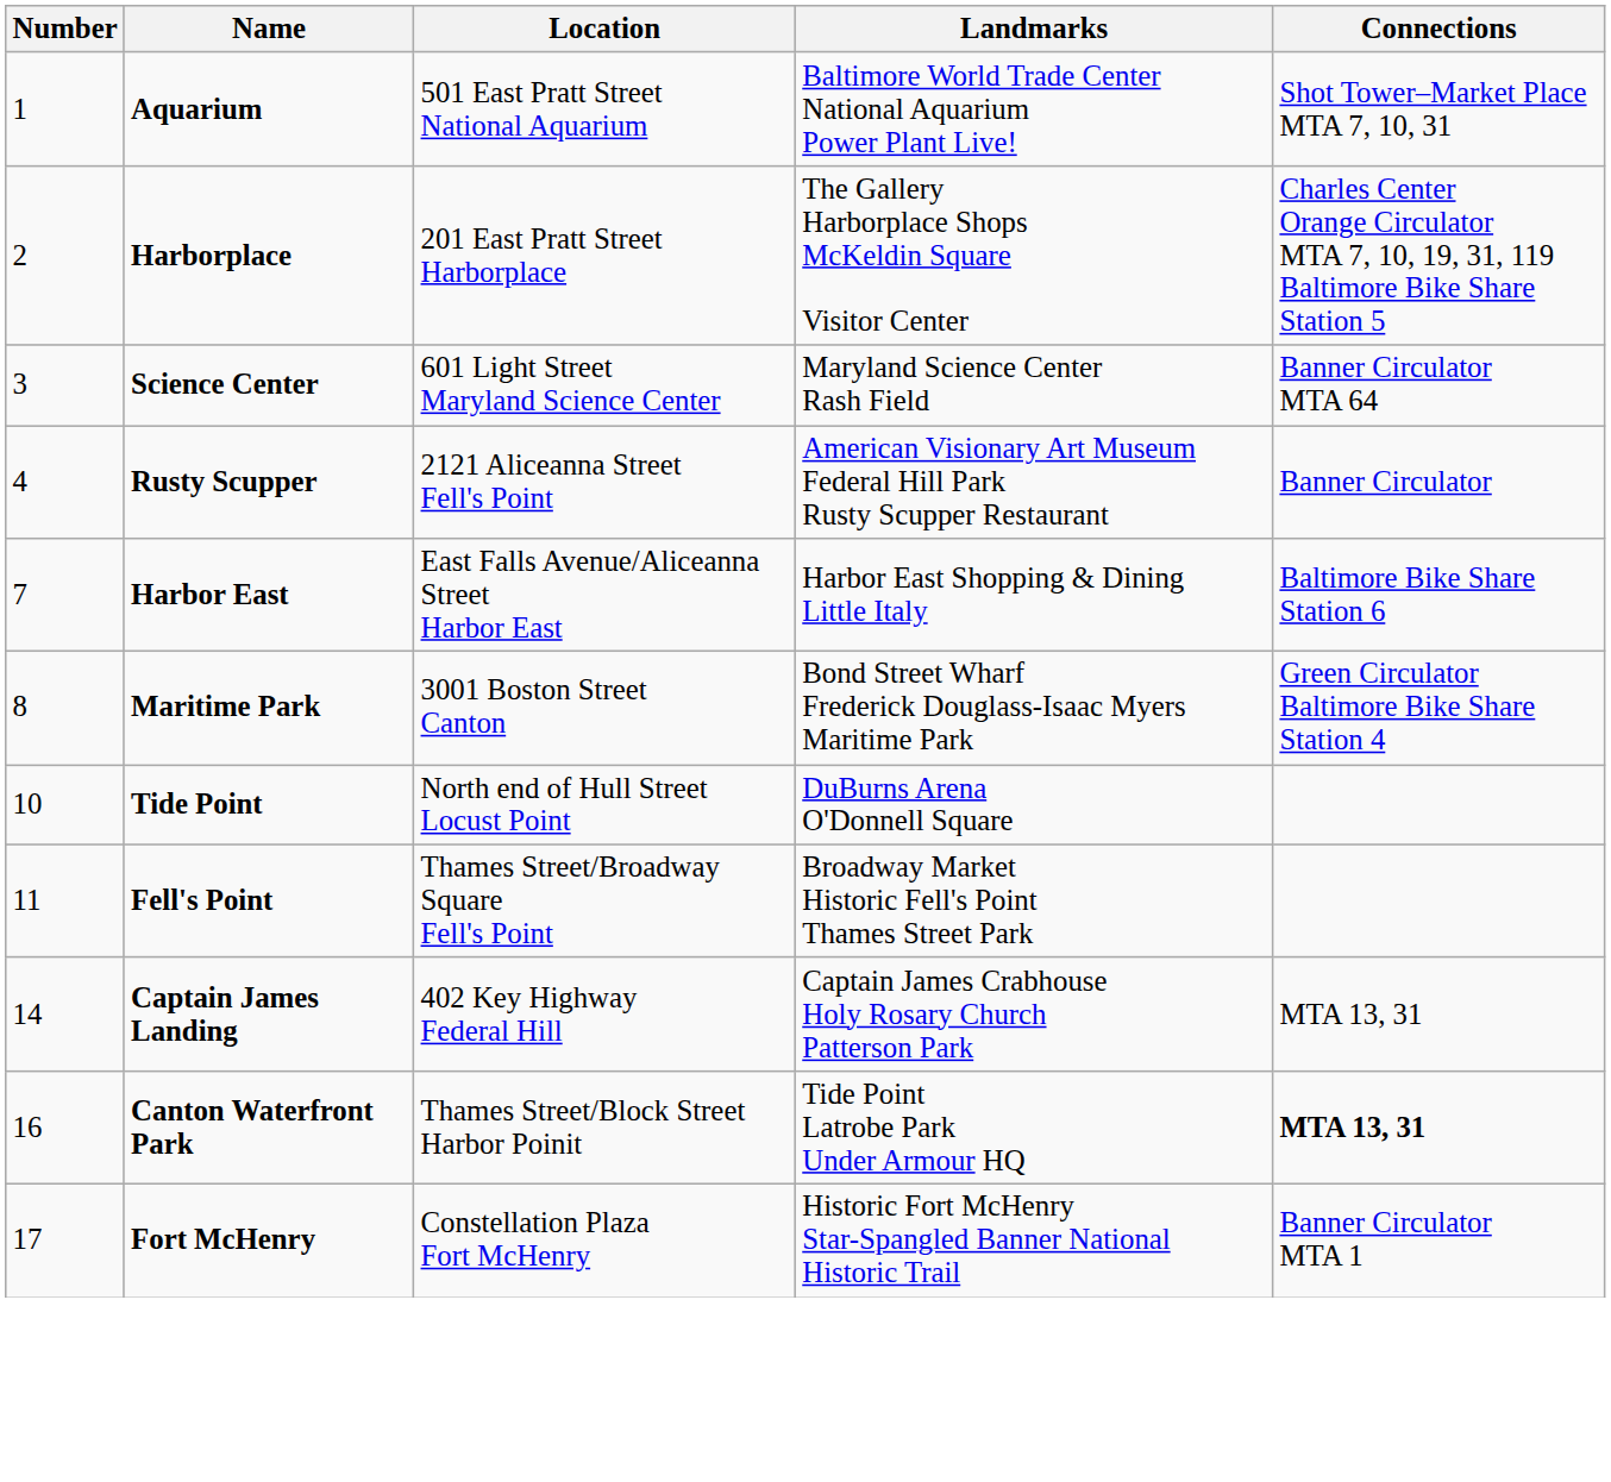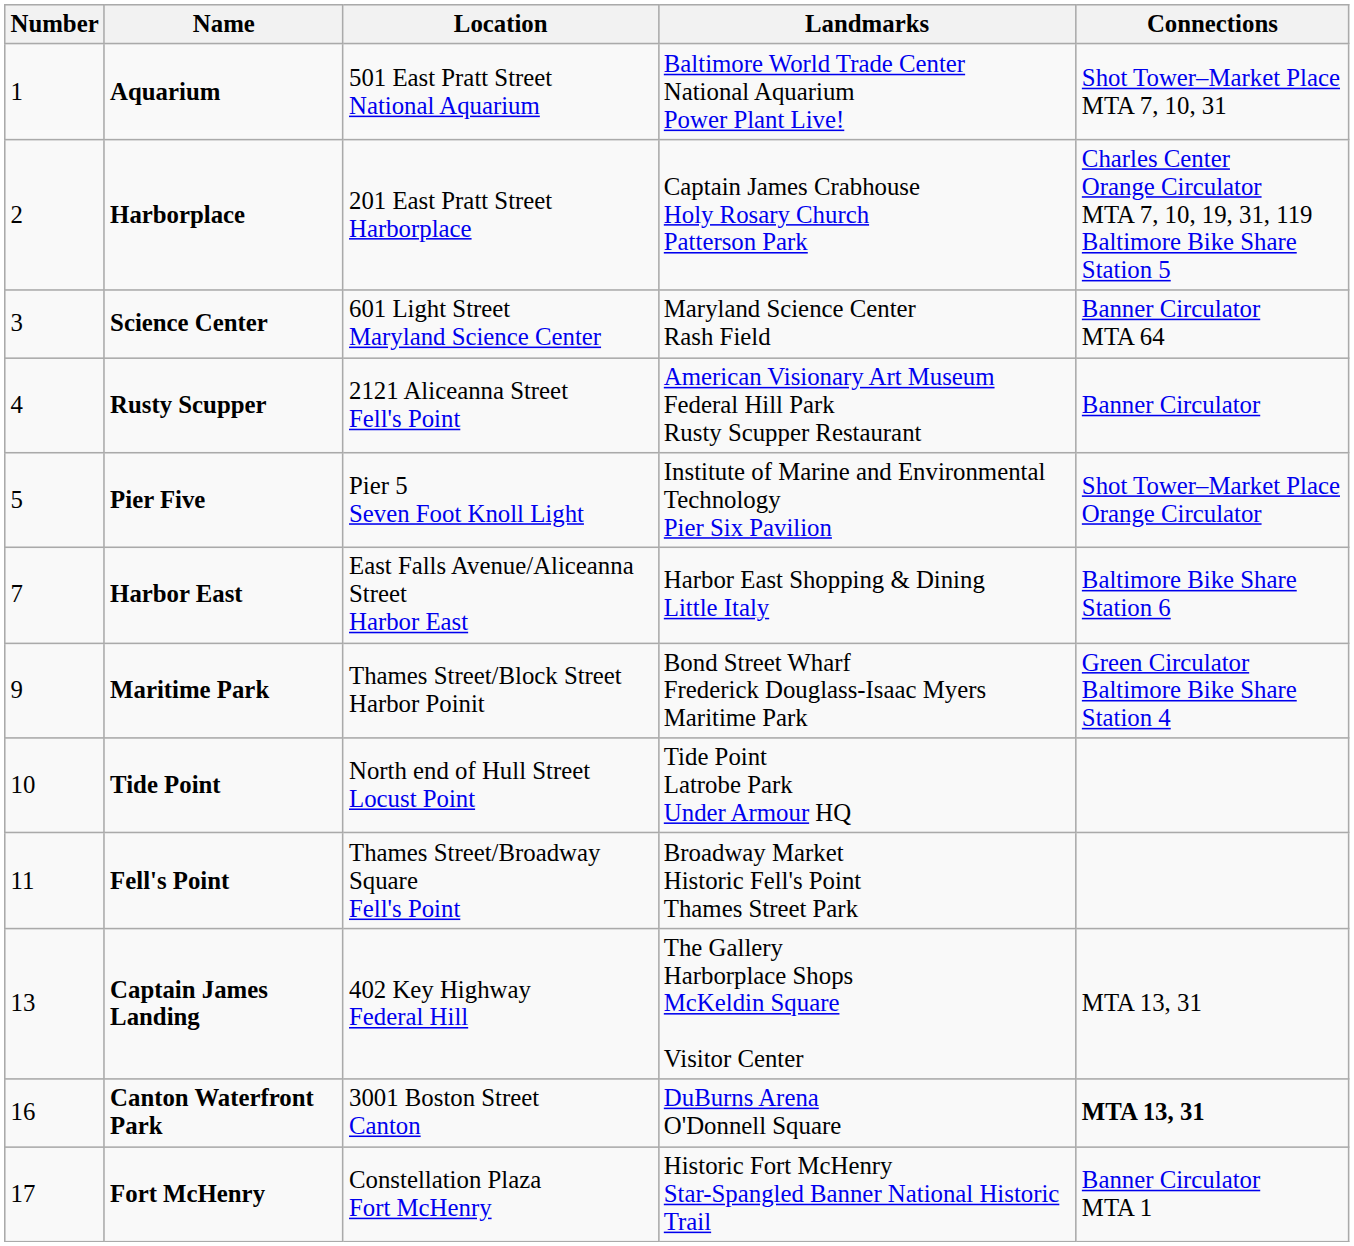Harborplace | Landmarks: The Gallery Harborplace Shops McKeldin Square Visitor Center -> Captain James Crabhouse Holy Rosary Church Patterson Park
+ row: 5 | Pier Five | Pier 5 Seven Foot Knoll Light | Institute of Marine and Environmental Technology Pier Six Pavilion | Shot Tower–Market Place Orange Circulator
Maritime Park | Number: 8 -> 9
Maritime Park | Location: 3001 Boston Street Canton -> Thames Street/Block Street Harbor Poinit
Tide Point | Landmarks: DuBurns Arena O'Donnell Square -> Tide Point Latrobe Park Under Armour HQ
Captain James Landing | Number: 14 -> 13
Captain James Landing | Landmarks: Captain James Crabhouse Holy Rosary Church Patterson Park -> The Gallery Harborplace Shops McKeldin Square Visitor Center
Canton Waterfront Park | Location: Thames Street/Block Street Harbor Poinit -> 3001 Boston Street Canton
Canton Waterfront Park | Landmarks: Tide Point Latrobe Park Under Armour HQ -> DuBurns Arena O'Donnell Square
